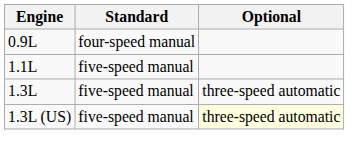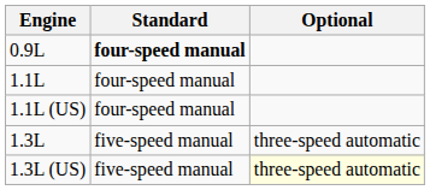0.9L | Standard: normal -> bold
1.1L | Standard: five-speed manual -> four-speed manual
+ row: 1.1L (US) | four-speed manual
